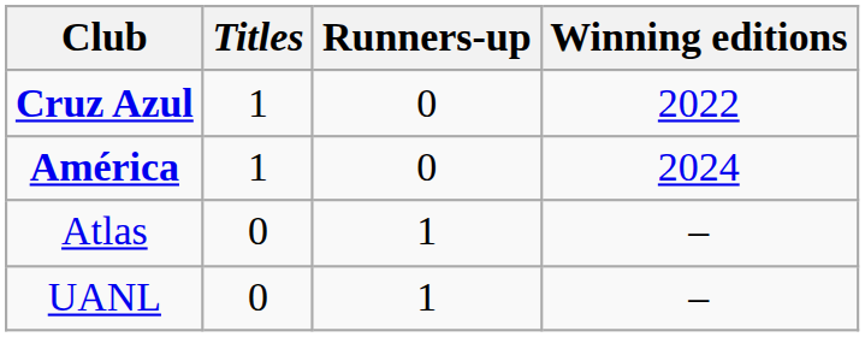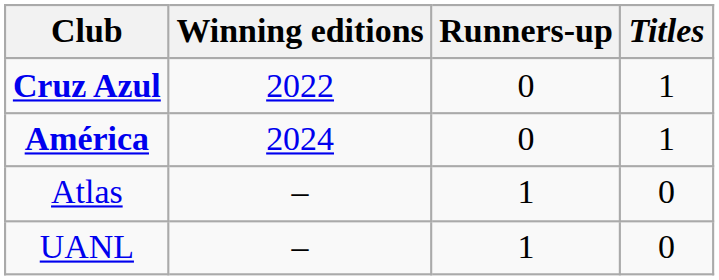columns swapped: Titles <-> Winning editions
